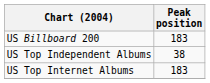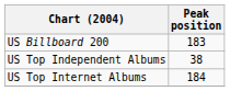US Top Internet Albums | Peak position: 183 -> 184
